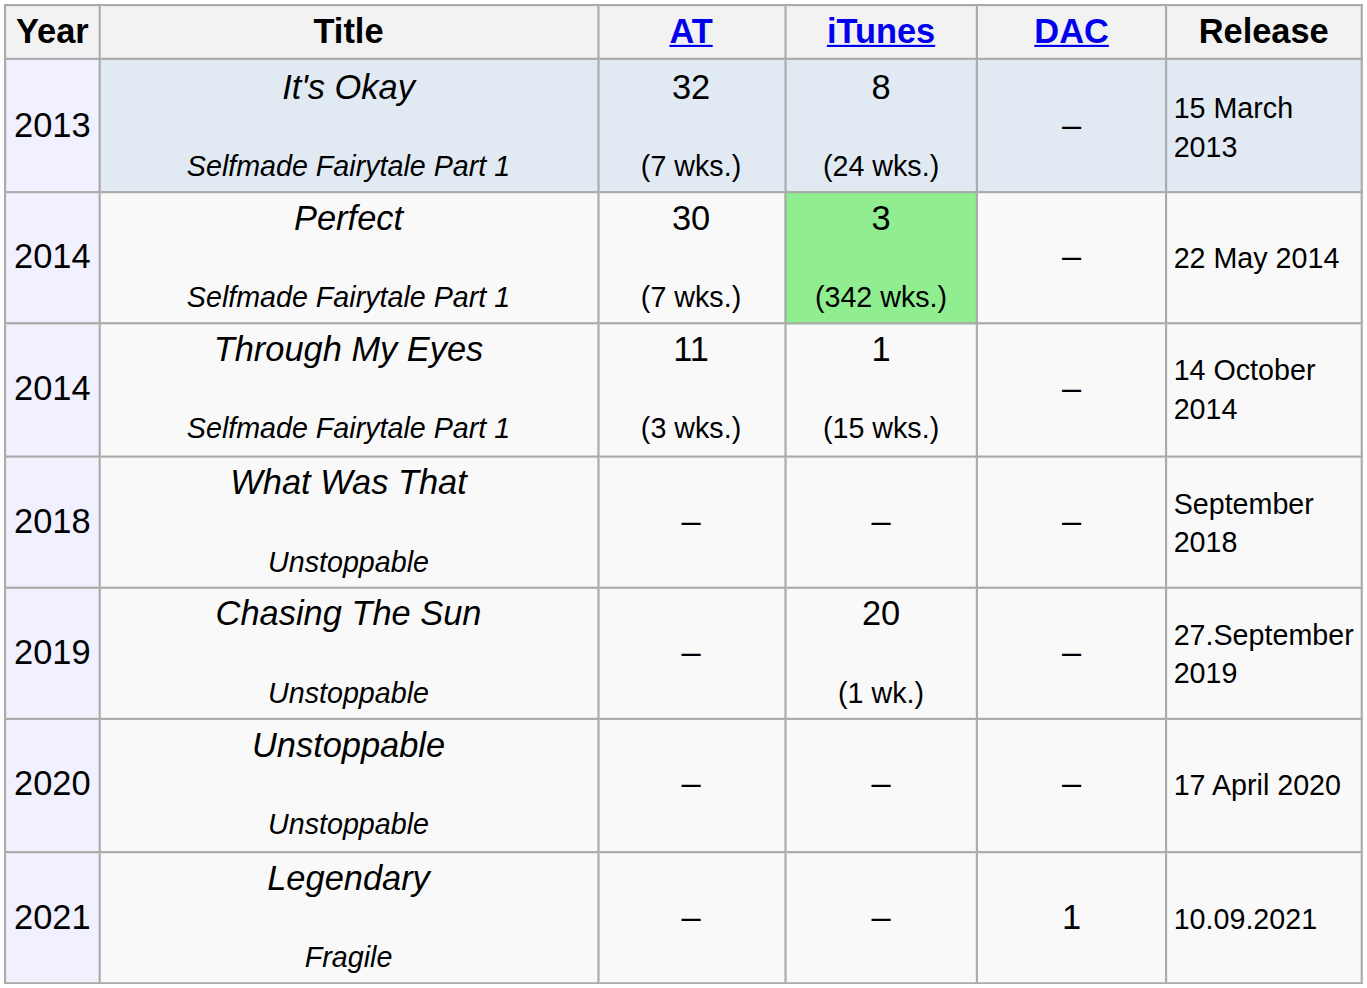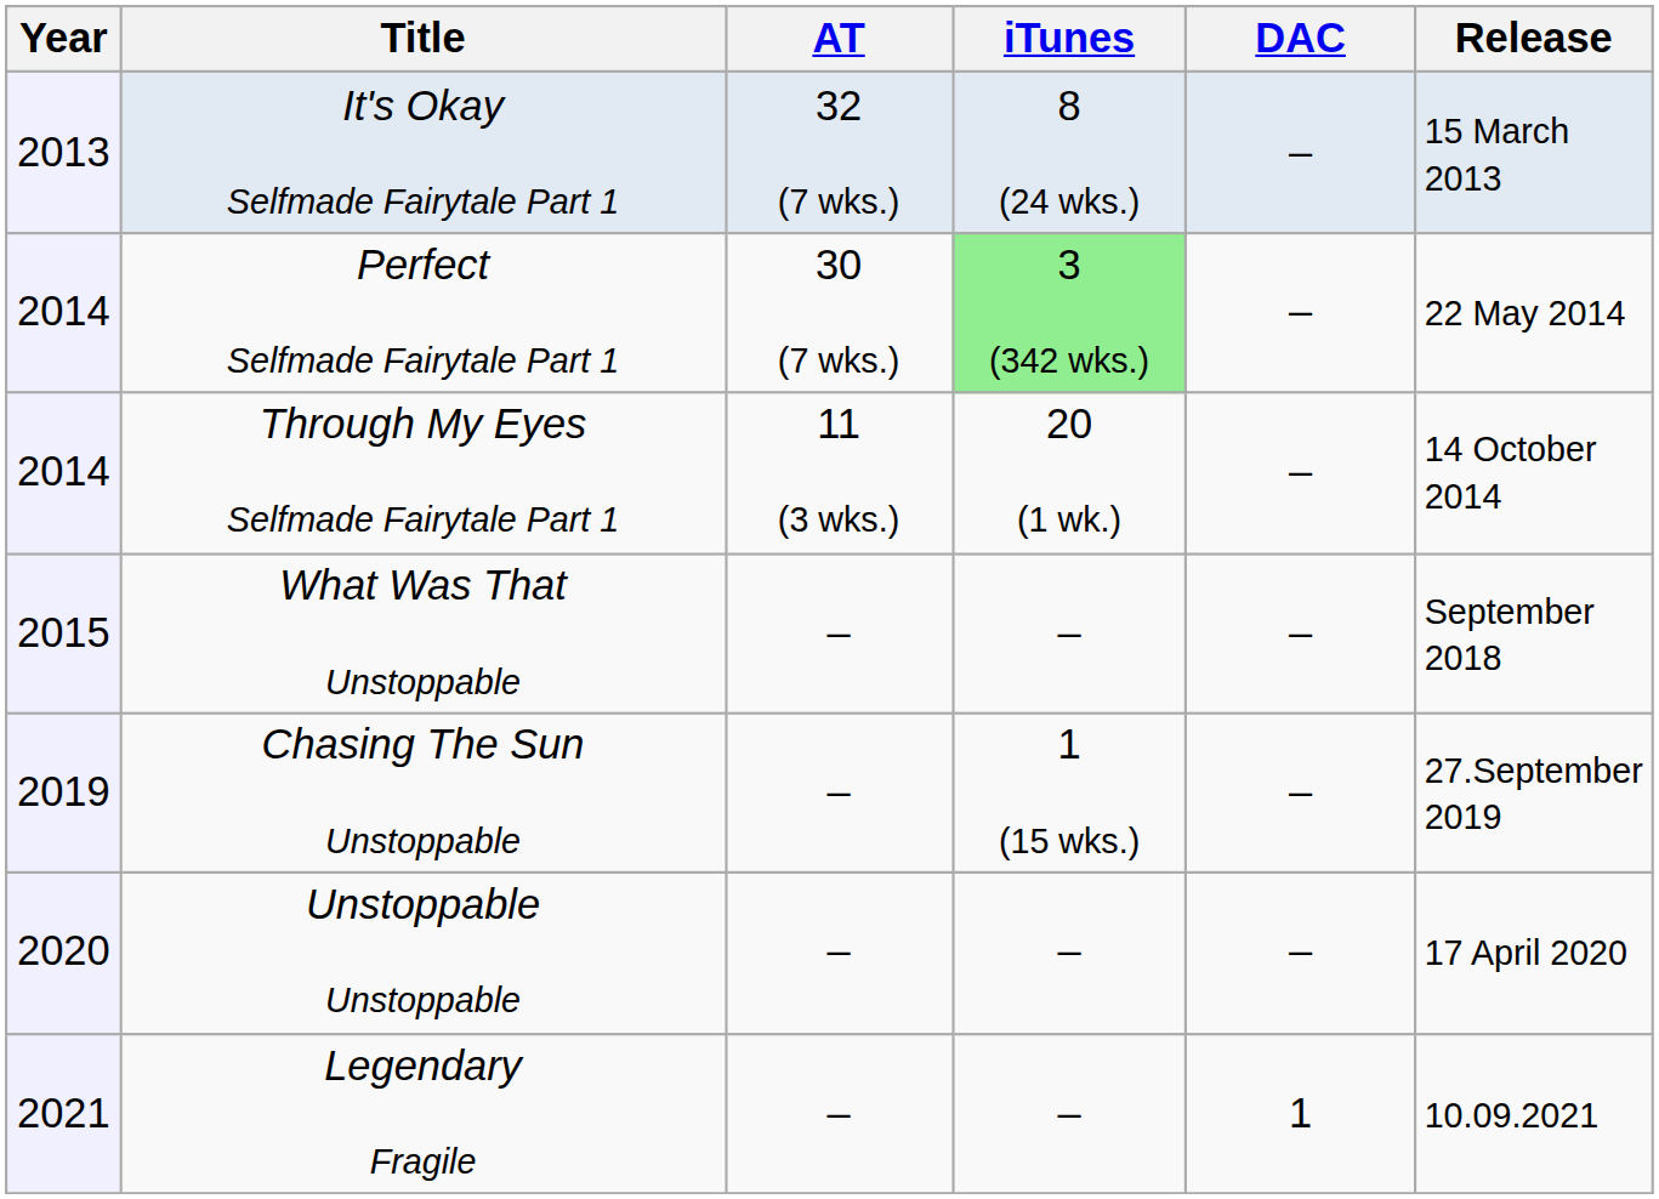Through My Eyes Selfmade Fairytale Part 1 | iTunes: 1 (15 wks.) -> 20 (1 wk.)
What Was That Unstoppable | Year: 2018 -> 2015
Chasing The Sun Unstoppable | iTunes: 20 (1 wk.) -> 1 (15 wks.)
